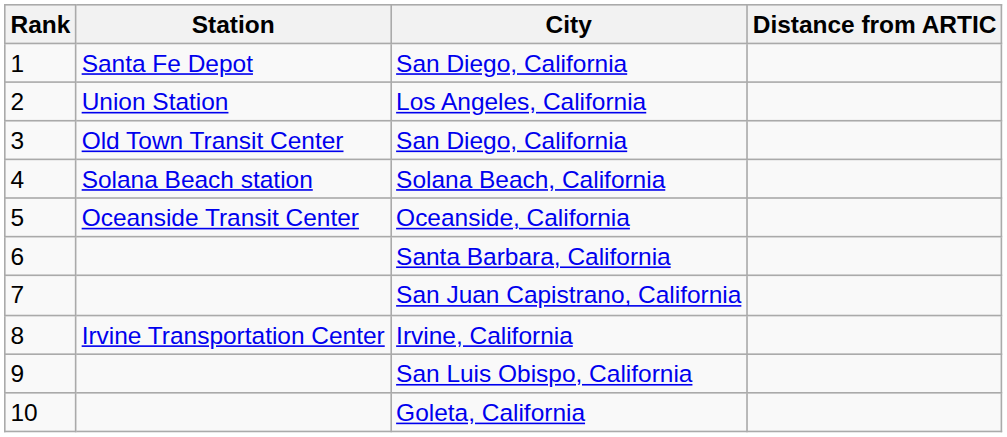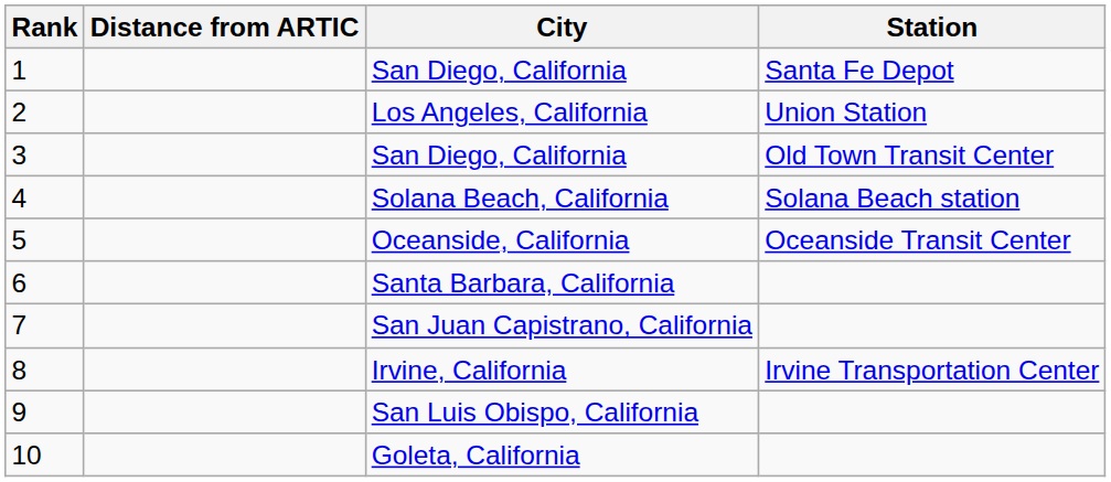columns swapped: Station <-> Distance from ARTIC
